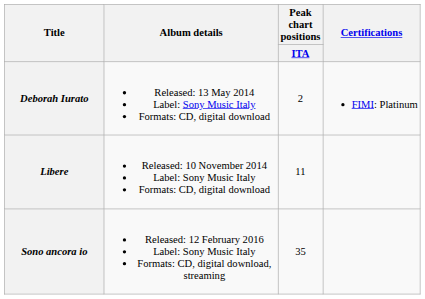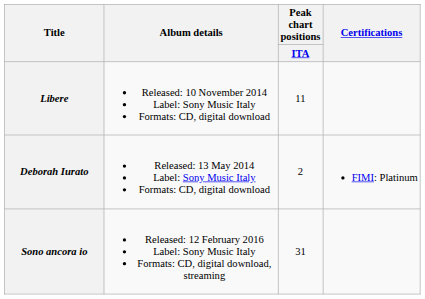rows swapped: Deborah Iurato <-> Libere
Sono ancora io | Peak chart positions / ITA: 35 -> 31
